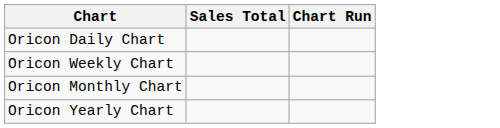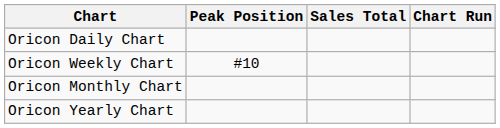+ column: Peak Position | #10
